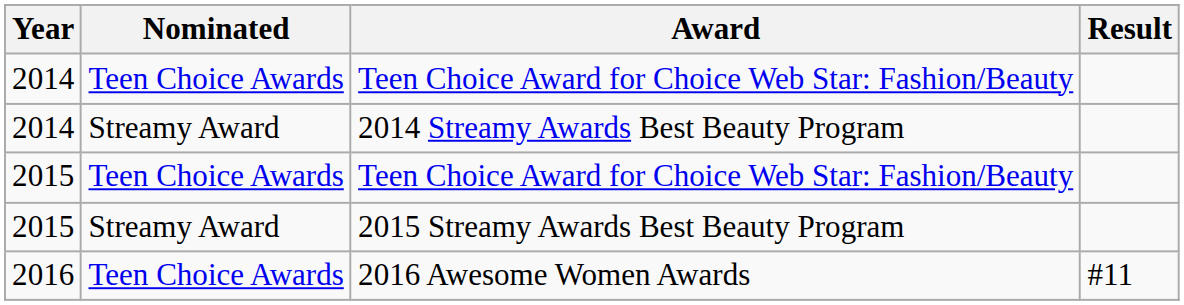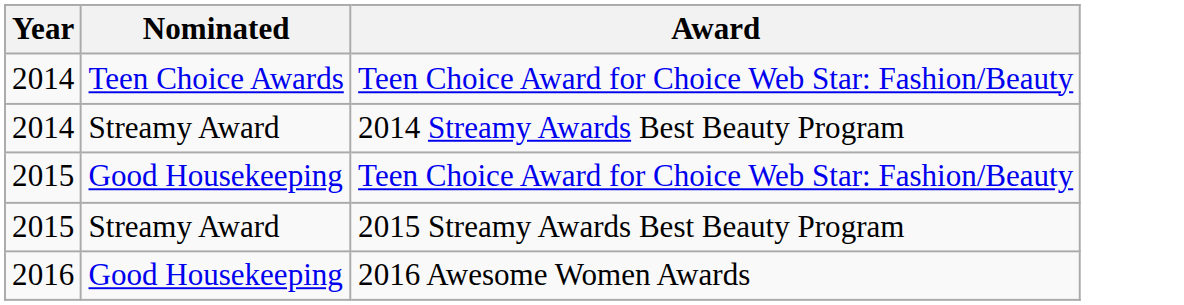- column: Result | #11
2015 / Teen Choice Award for Choice Web Star: Fashion/Beauty | Nominated: Teen Choice Awards -> Good Housekeeping
2016 Awesome Women Awards | Nominated: Teen Choice Awards -> Good Housekeeping
